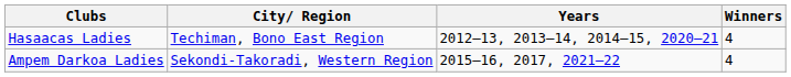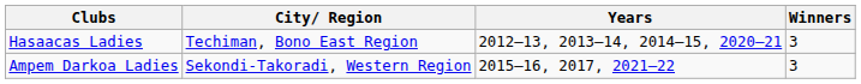Hasaacas Ladies | Winners: 4 -> 3
Ampem Darkoa Ladies | Winners: 4 -> 3
